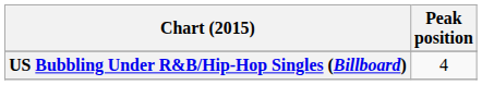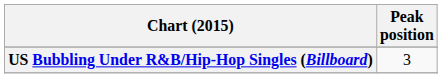US Bubbling Under R&B/Hip-Hop Singles (Billboard) | Peak position: 4 -> 3
